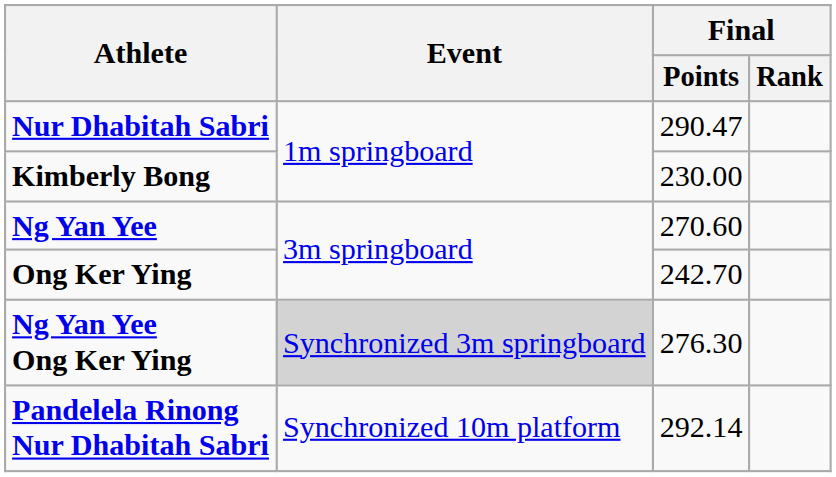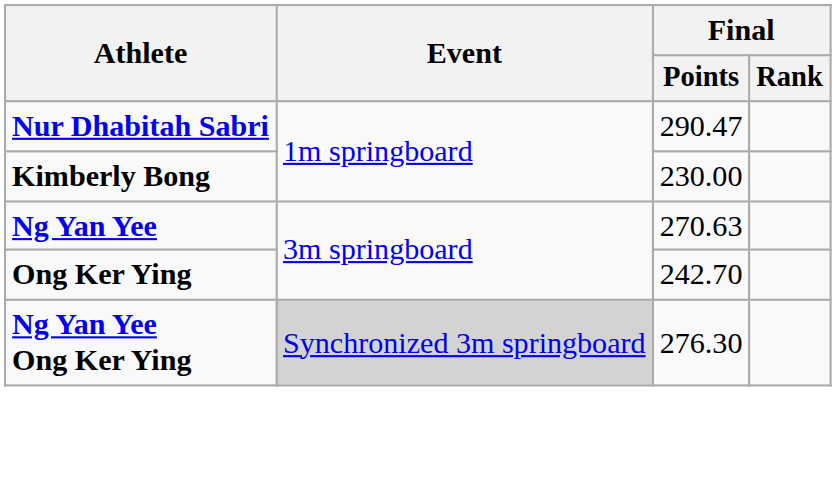Ng Yan Yee | Final / Points: 270.60 -> 270.63
- row: Pandelela Rinong Nur Dhabitah Sabri | Synchronized 10m platform | 292.14
